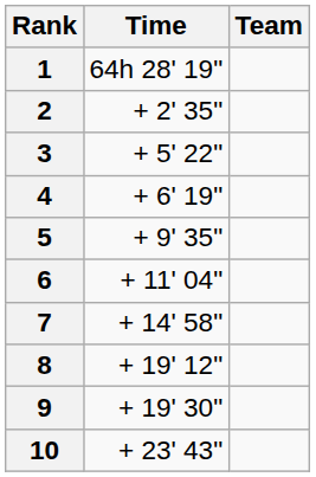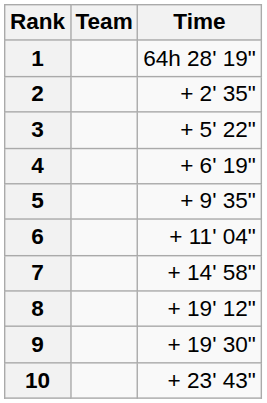columns swapped: Team <-> Time
